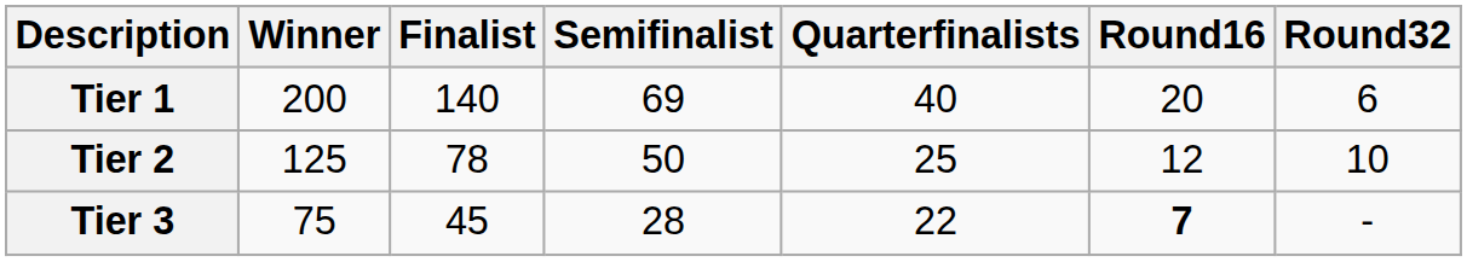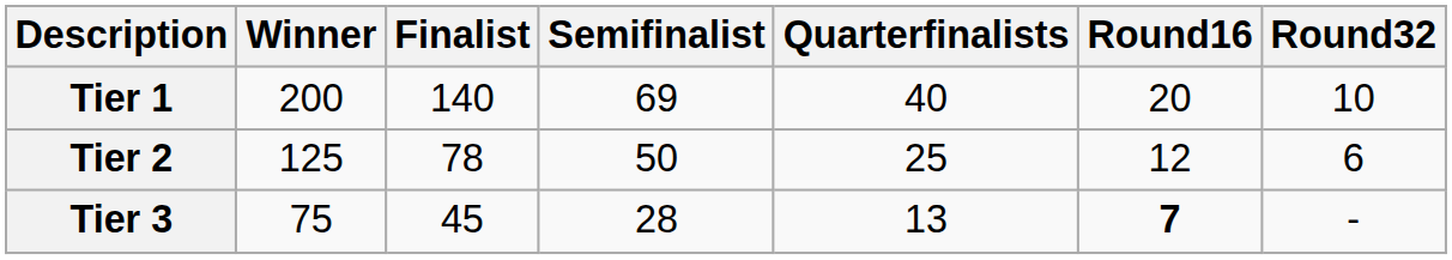Tier 1 | Round32: 6 -> 10
Tier 2 | Round32: 10 -> 6
Tier 3 | Quarterfinalists: 22 -> 13
